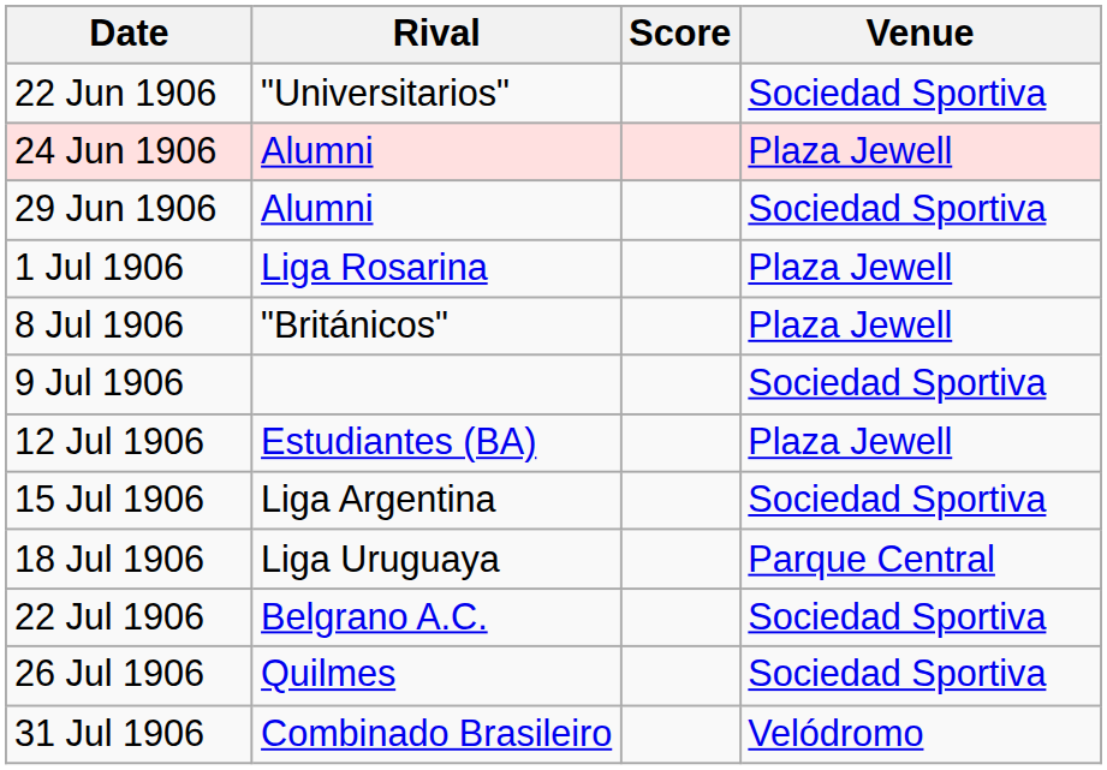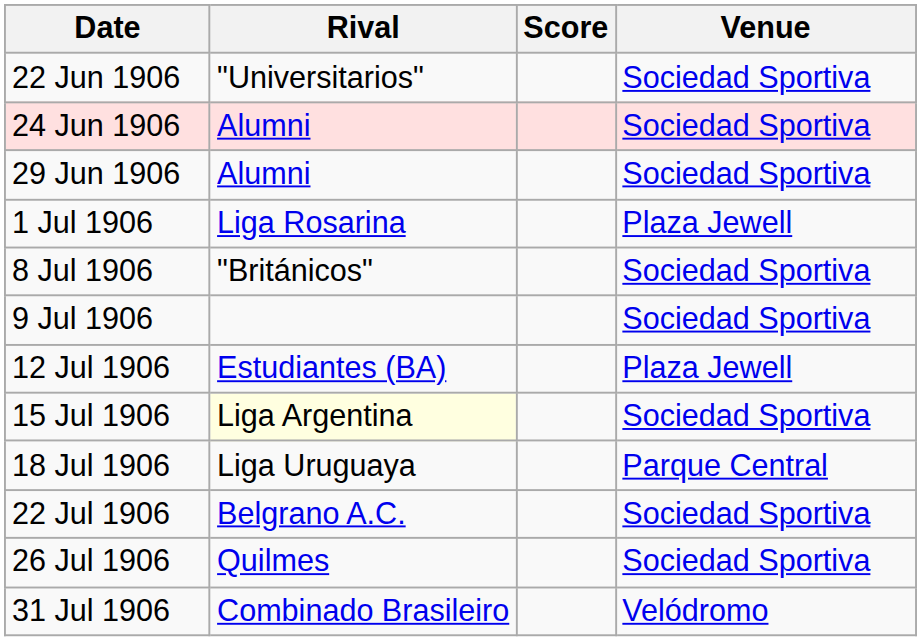24 Jun 1906 | Venue: Plaza Jewell -> Sociedad Sportiva
8 Jul 1906 | Venue: Plaza Jewell -> Sociedad Sportiva
15 Jul 1906 | Rival: no background -> lightyellow background
